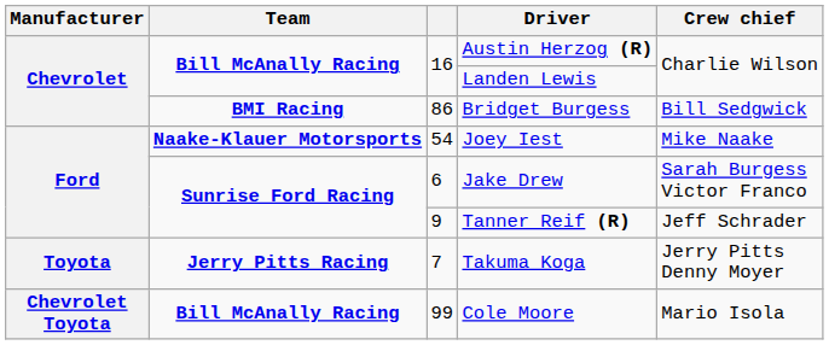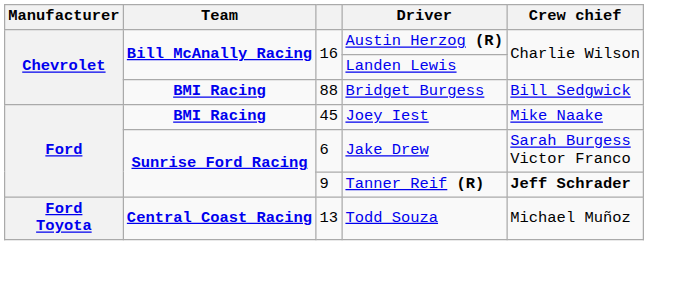Bridget Burgess | column 3: 86 -> 88
Joey Iest | Team: Naake-Klauer Motorsports -> BMI Racing
Joey Iest | column 3: 54 -> 45
Tanner Reif (R) | Crew chief: normal -> bold
- row: Toyota | Jerry Pitts Racing | 7 | Takuma Koga | Jerry Pitts Denny Moyer
- row: Chevrolet Toyota | Bill McAnally Racing | 99 | Cole Moore | Mario Isola
+ row: Ford Toyota | Central Coast Racing | 13 | Todd Souza | Michael Muñoz
